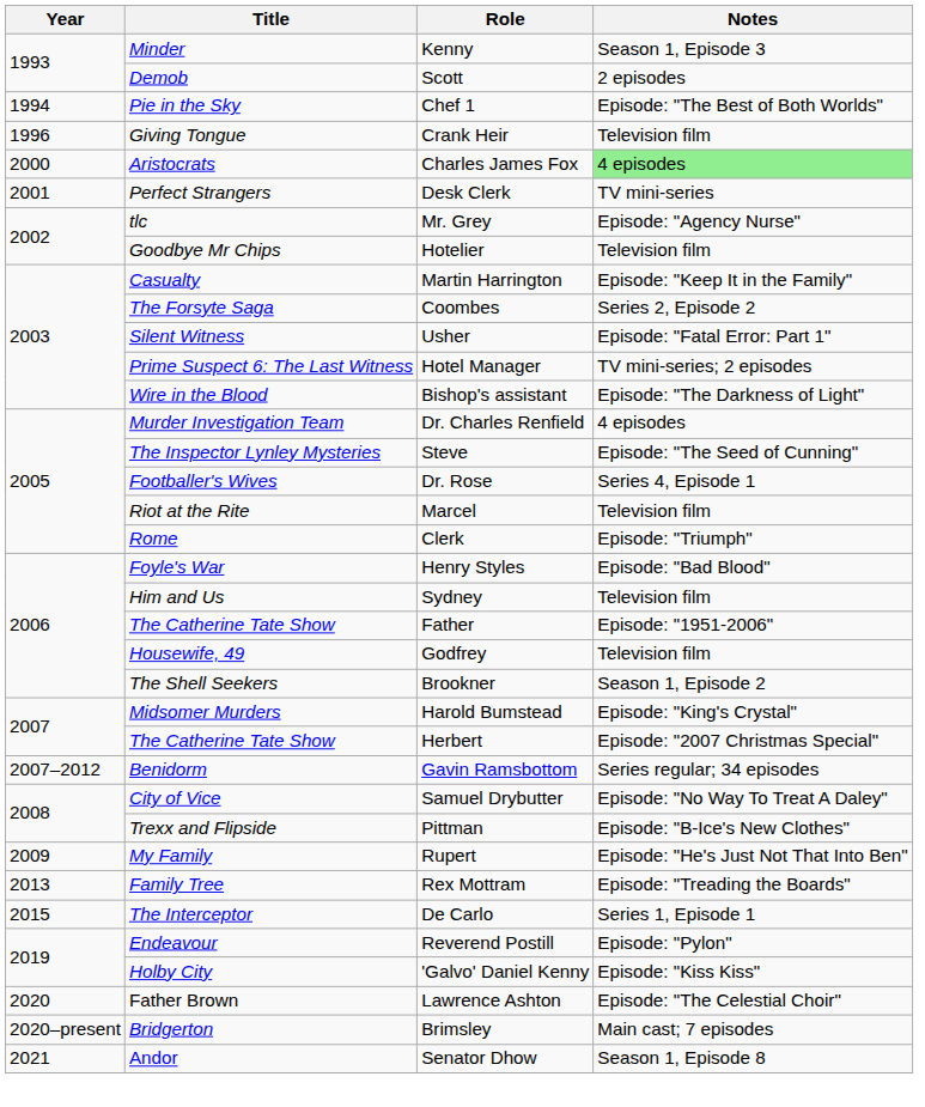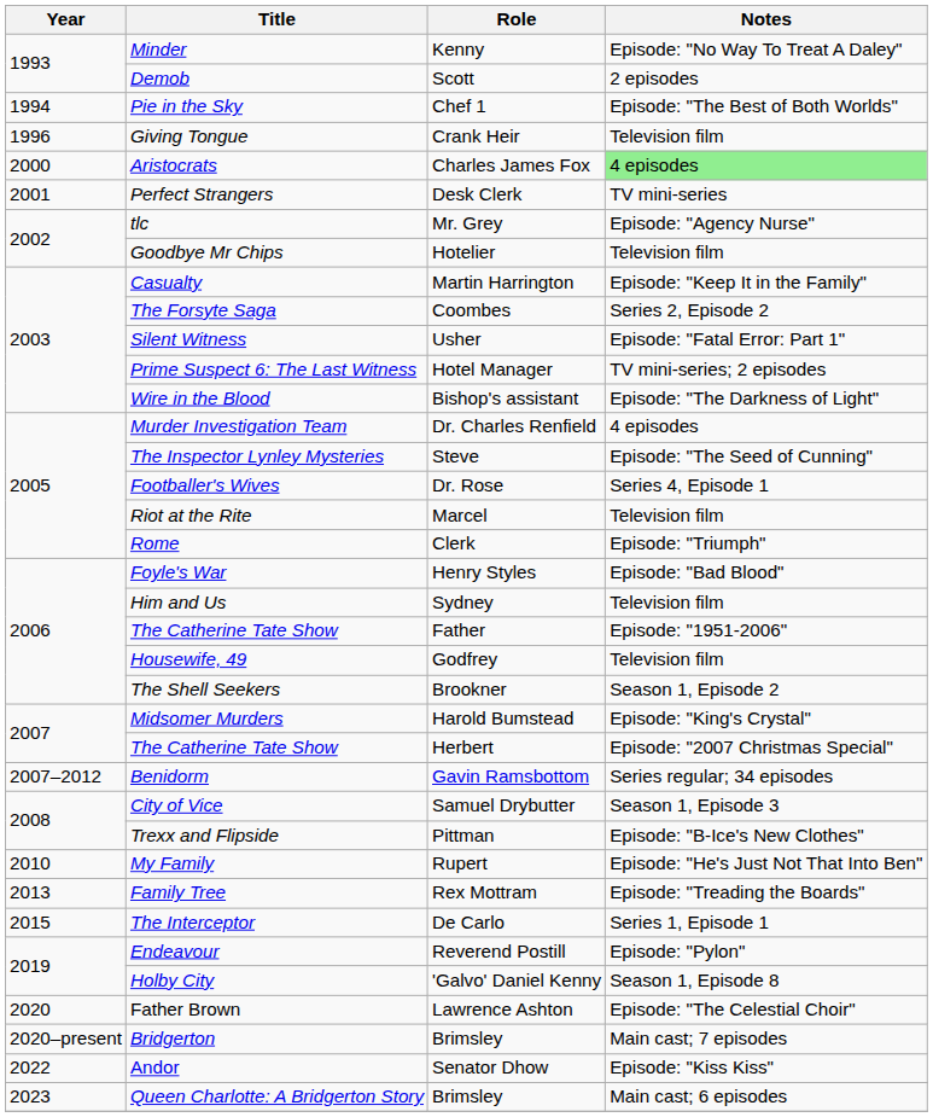Minder | Notes: Season 1, Episode 3 -> Episode: "No Way To Treat A Daley"
City of Vice | Notes: Episode: "No Way To Treat A Daley" -> Season 1, Episode 3
My Family | Year: 2009 -> 2010
Holby City | Notes: Episode: "Kiss Kiss" -> Season 1, Episode 8
Andor | Year: 2021 -> 2022
Andor | Notes: Season 1, Episode 8 -> Episode: "Kiss Kiss"
+ row: 2023 | Queen Charlotte: A Bridgerton Story | Brimsley | Main cast; 6 episodes
